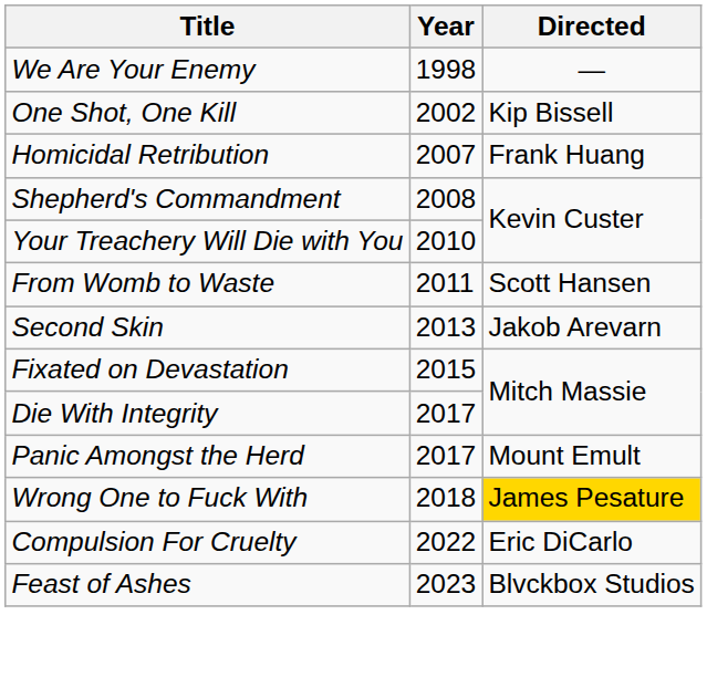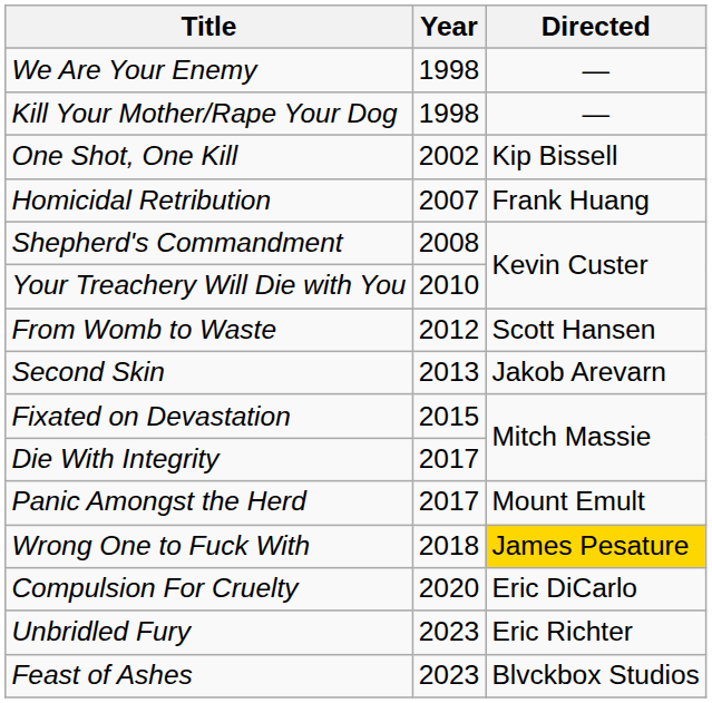+ row: Kill Your Mother/Rape Your Dog | 1998 | —
From Womb to Waste | Year: 2011 -> 2012
Compulsion For Cruelty | Year: 2022 -> 2020
+ row: Unbridled Fury | 2023 | Eric Richter
